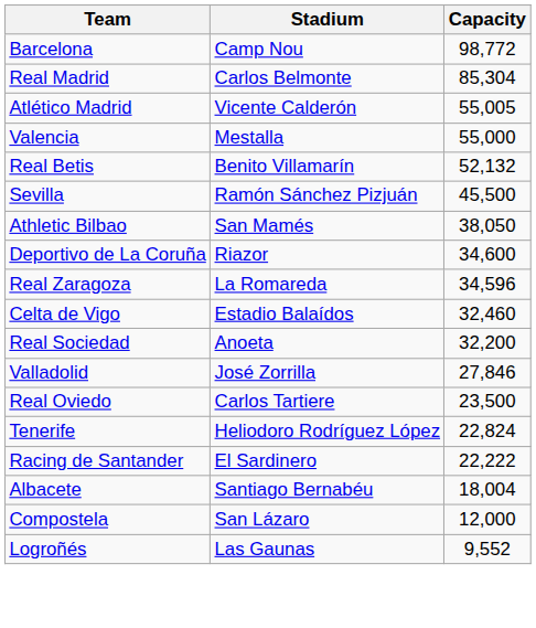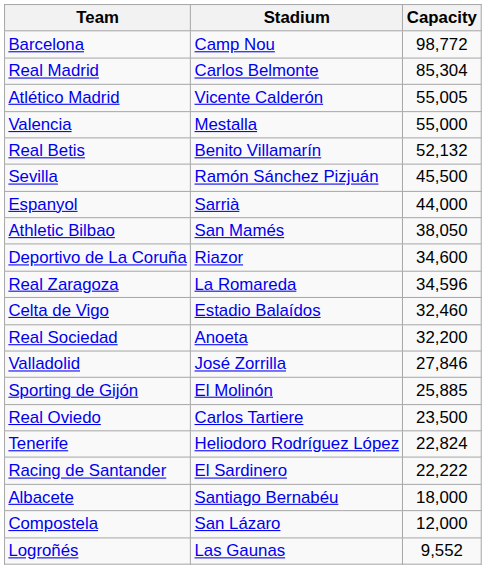+ row: Espanyol | Sarrià | 44,000
+ row: Sporting de Gijón | El Molinón | 25,885
Albacete | Capacity: 18,004 -> 18,000
